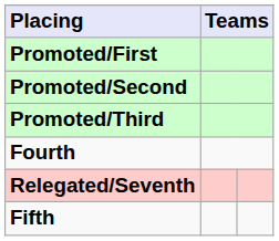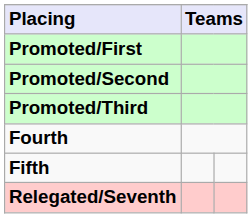rows swapped: Fifth <-> Relegated/Seventh
